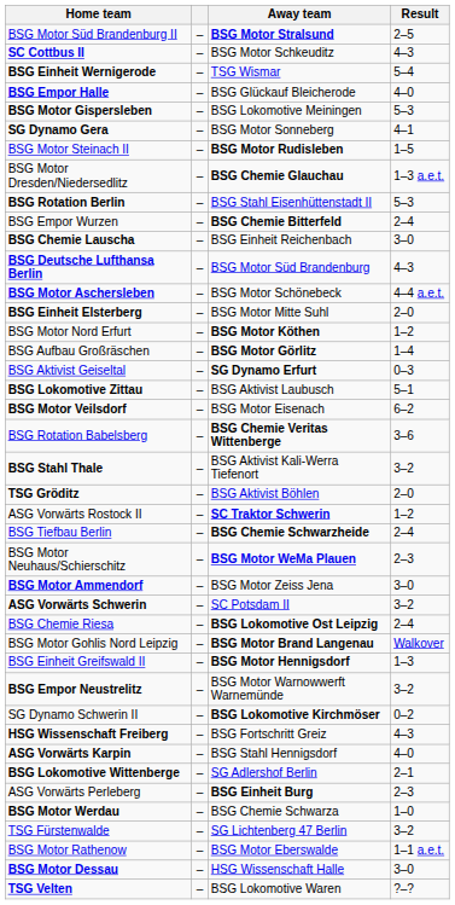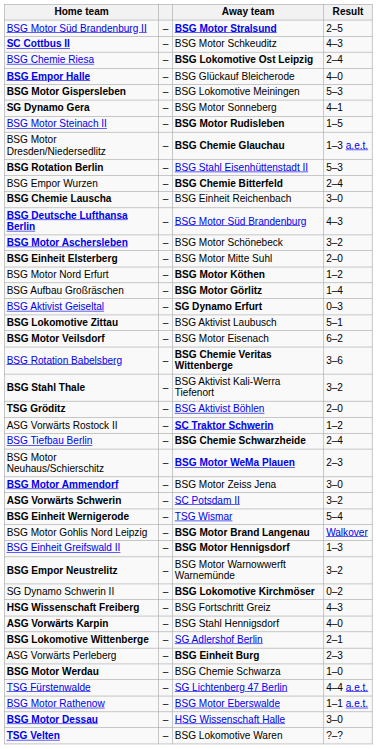rows swapped: BSG Einheit Wernigerode <-> BSG Chemie Riesa
BSG Motor Aschersleben | Result: 4–4 a.e.t. -> 3–2
TSG Fürstenwalde | Result: 3–2 -> 4–4 a.e.t.
